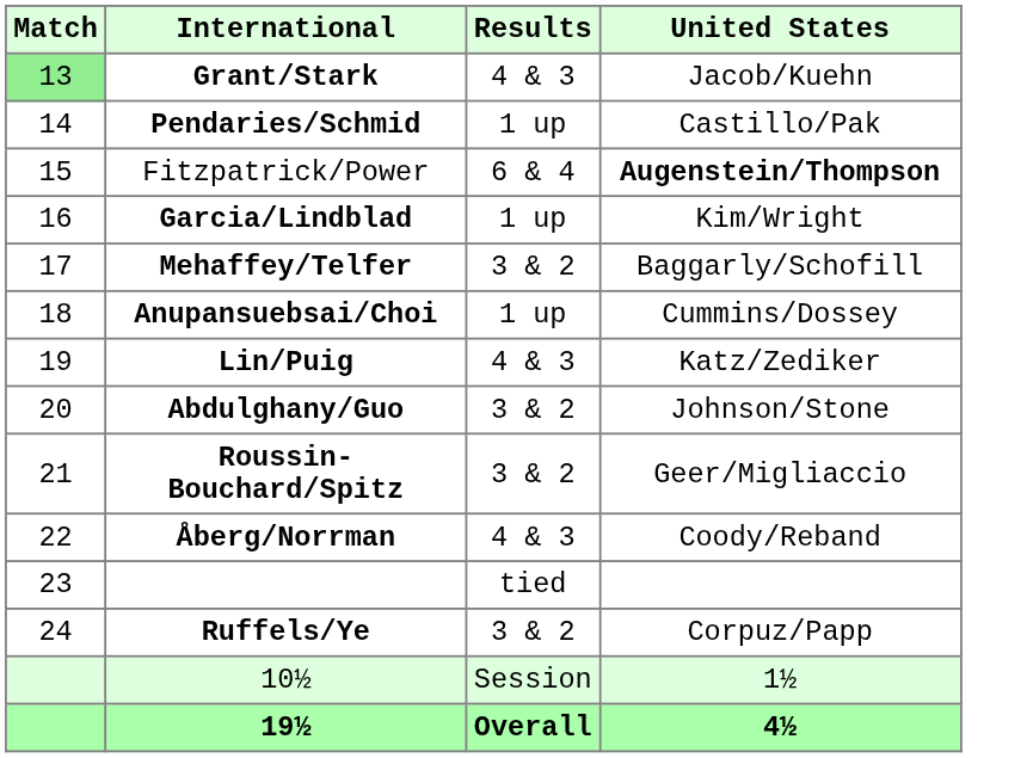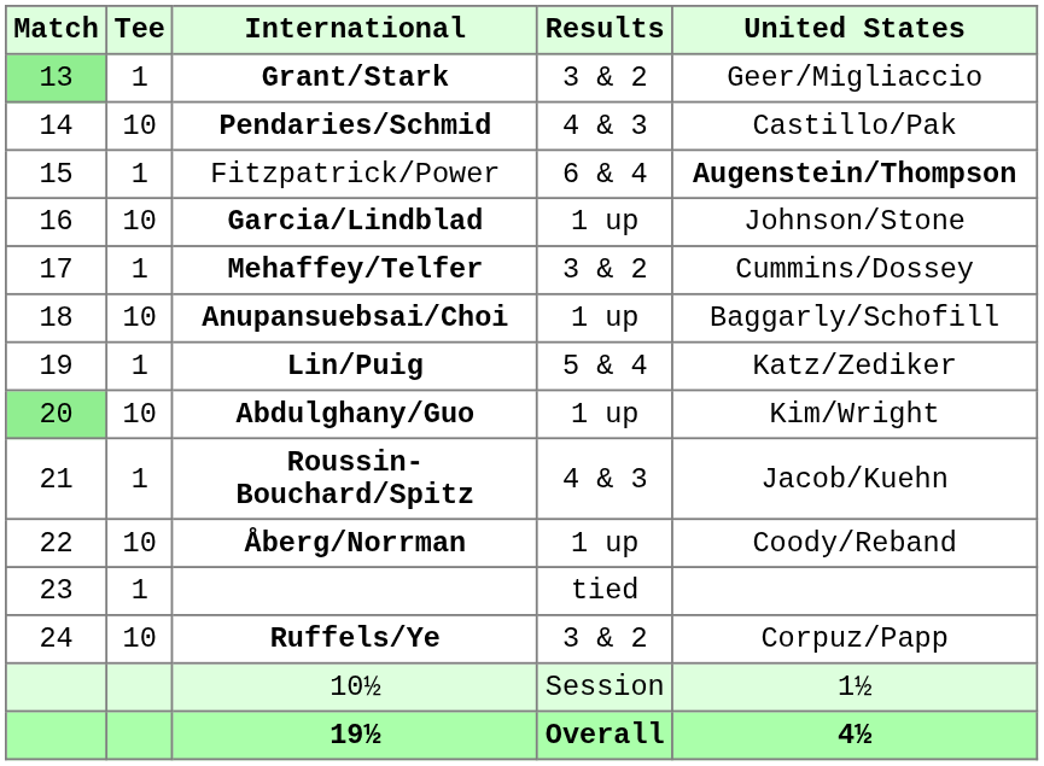+ column: Tee | 1 | 10 | 1 | 10 | 1 | 10 | 1 | 10 | 1 | 10 | 1 | 10
Grant/Stark | Results: 4 & 3 -> 3 & 2
Grant/Stark | United States: Jacob/Kuehn -> Geer/Migliaccio
Pendaries/Schmid | Results: 1 up -> 4 & 3
Garcia/Lindblad | United States: Kim/Wright -> Johnson/Stone
Mehaffey/Telfer | United States: Baggarly/Schofill -> Cummins/Dossey
Anupansuebsai/Choi | United States: Cummins/Dossey -> Baggarly/Schofill
Lin/Puig | Results: 4 & 3 -> 5 & 4
Abdulghany/Guo | Match: no background -> lightgreen background
Abdulghany/Guo | Results: 3 & 2 -> 1 up
Abdulghany/Guo | United States: Johnson/Stone -> Kim/Wright
Roussin-Bouchard/Spitz | Results: 3 & 2 -> 4 & 3
Roussin-Bouchard/Spitz | United States: Geer/Migliaccio -> Jacob/Kuehn
Åberg/Norrman | Results: 4 & 3 -> 1 up
